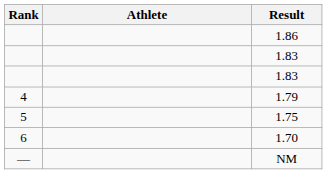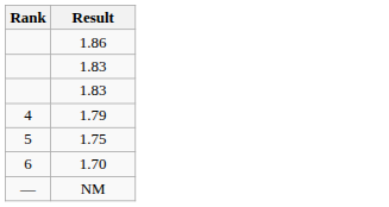- column: Athlete
